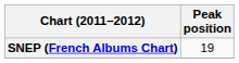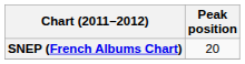SNEP (French Albums Chart) | Peak position: 19 -> 20
